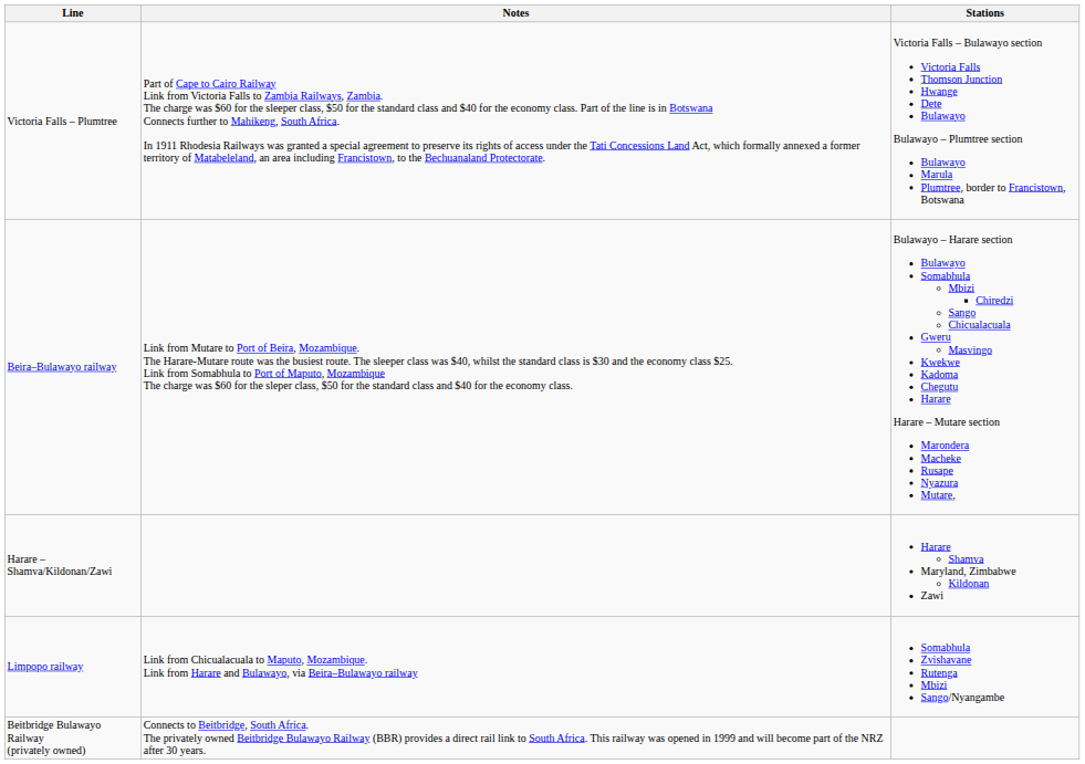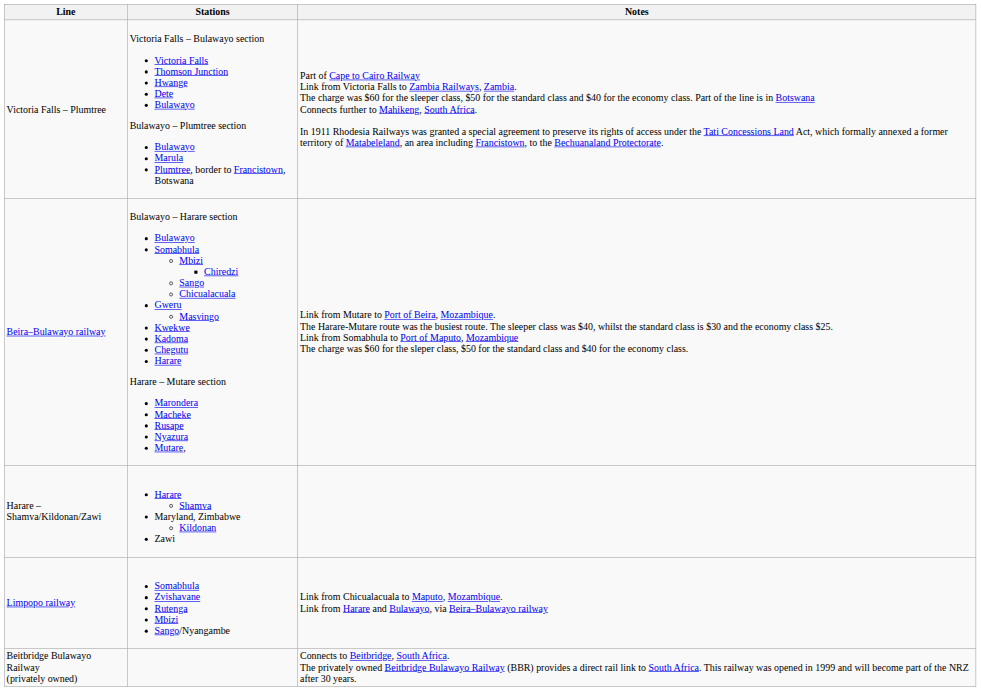columns swapped: Stations <-> Notes
